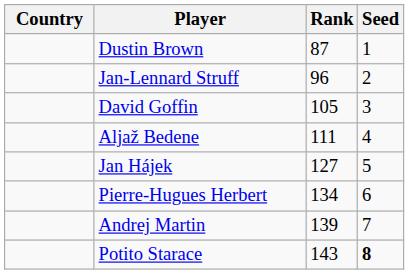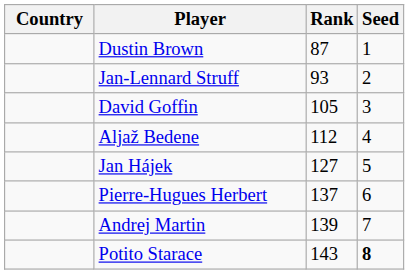Jan-Lennard Struff | Rank: 96 -> 93
Aljaž Bedene | Rank: 111 -> 112
Pierre-Hugues Herbert | Rank: 134 -> 137
